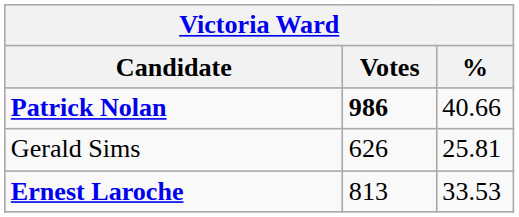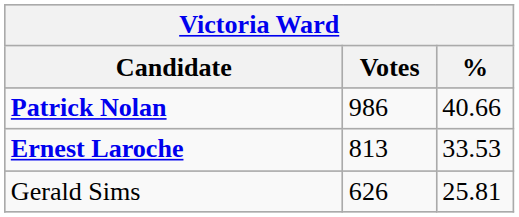Patrick Nolan | Votes: bold -> normal
rows swapped: Ernest Laroche <-> Gerald Sims
